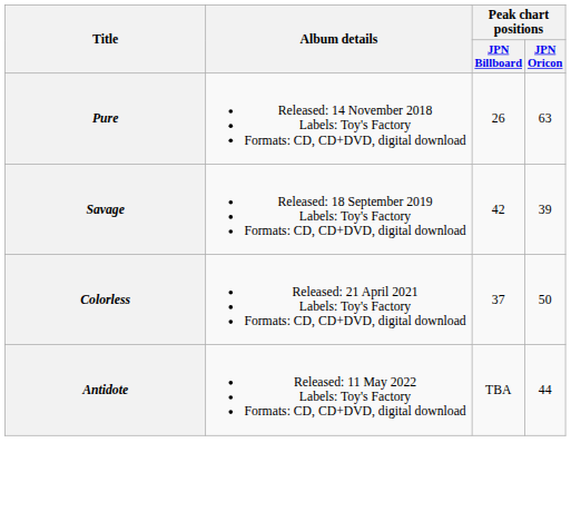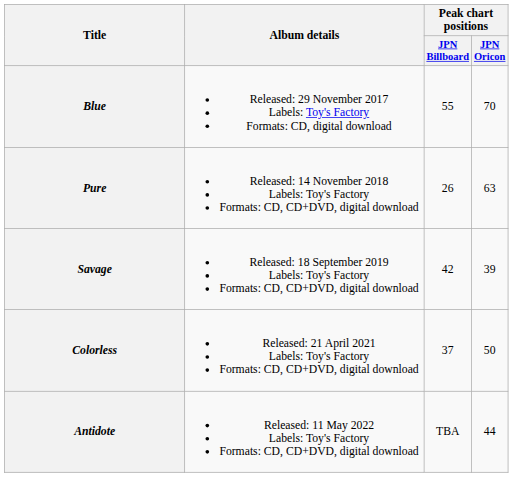+ row: Blue | Released: 29 November 2017 Labels: Toy's Factory Formats: CD, digital download | 55 | 70
